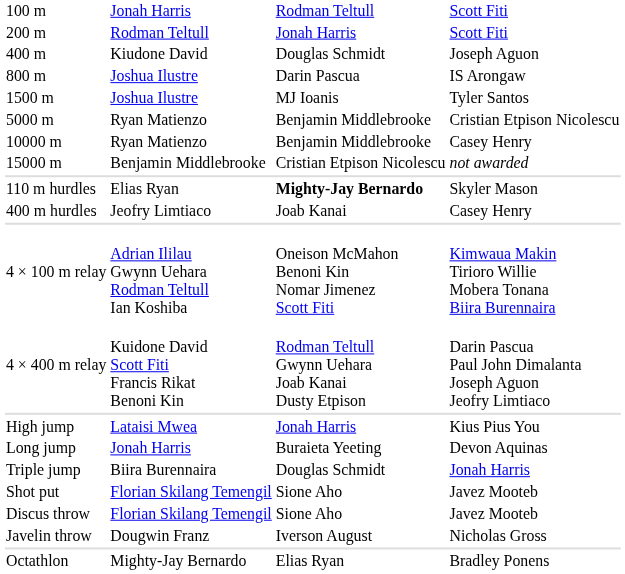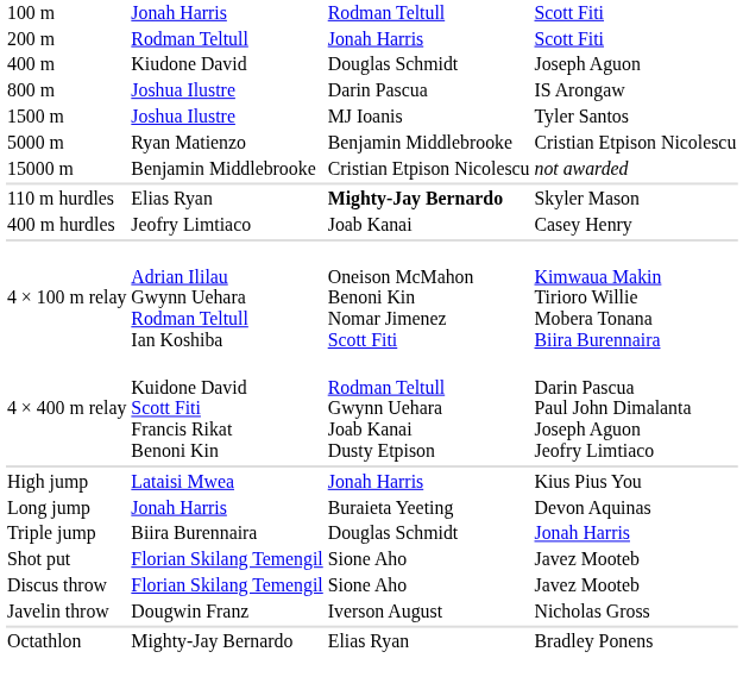- row: 10000 m | Ryan Matienzo | Benjamin Middlebrooke | Casey Henry
